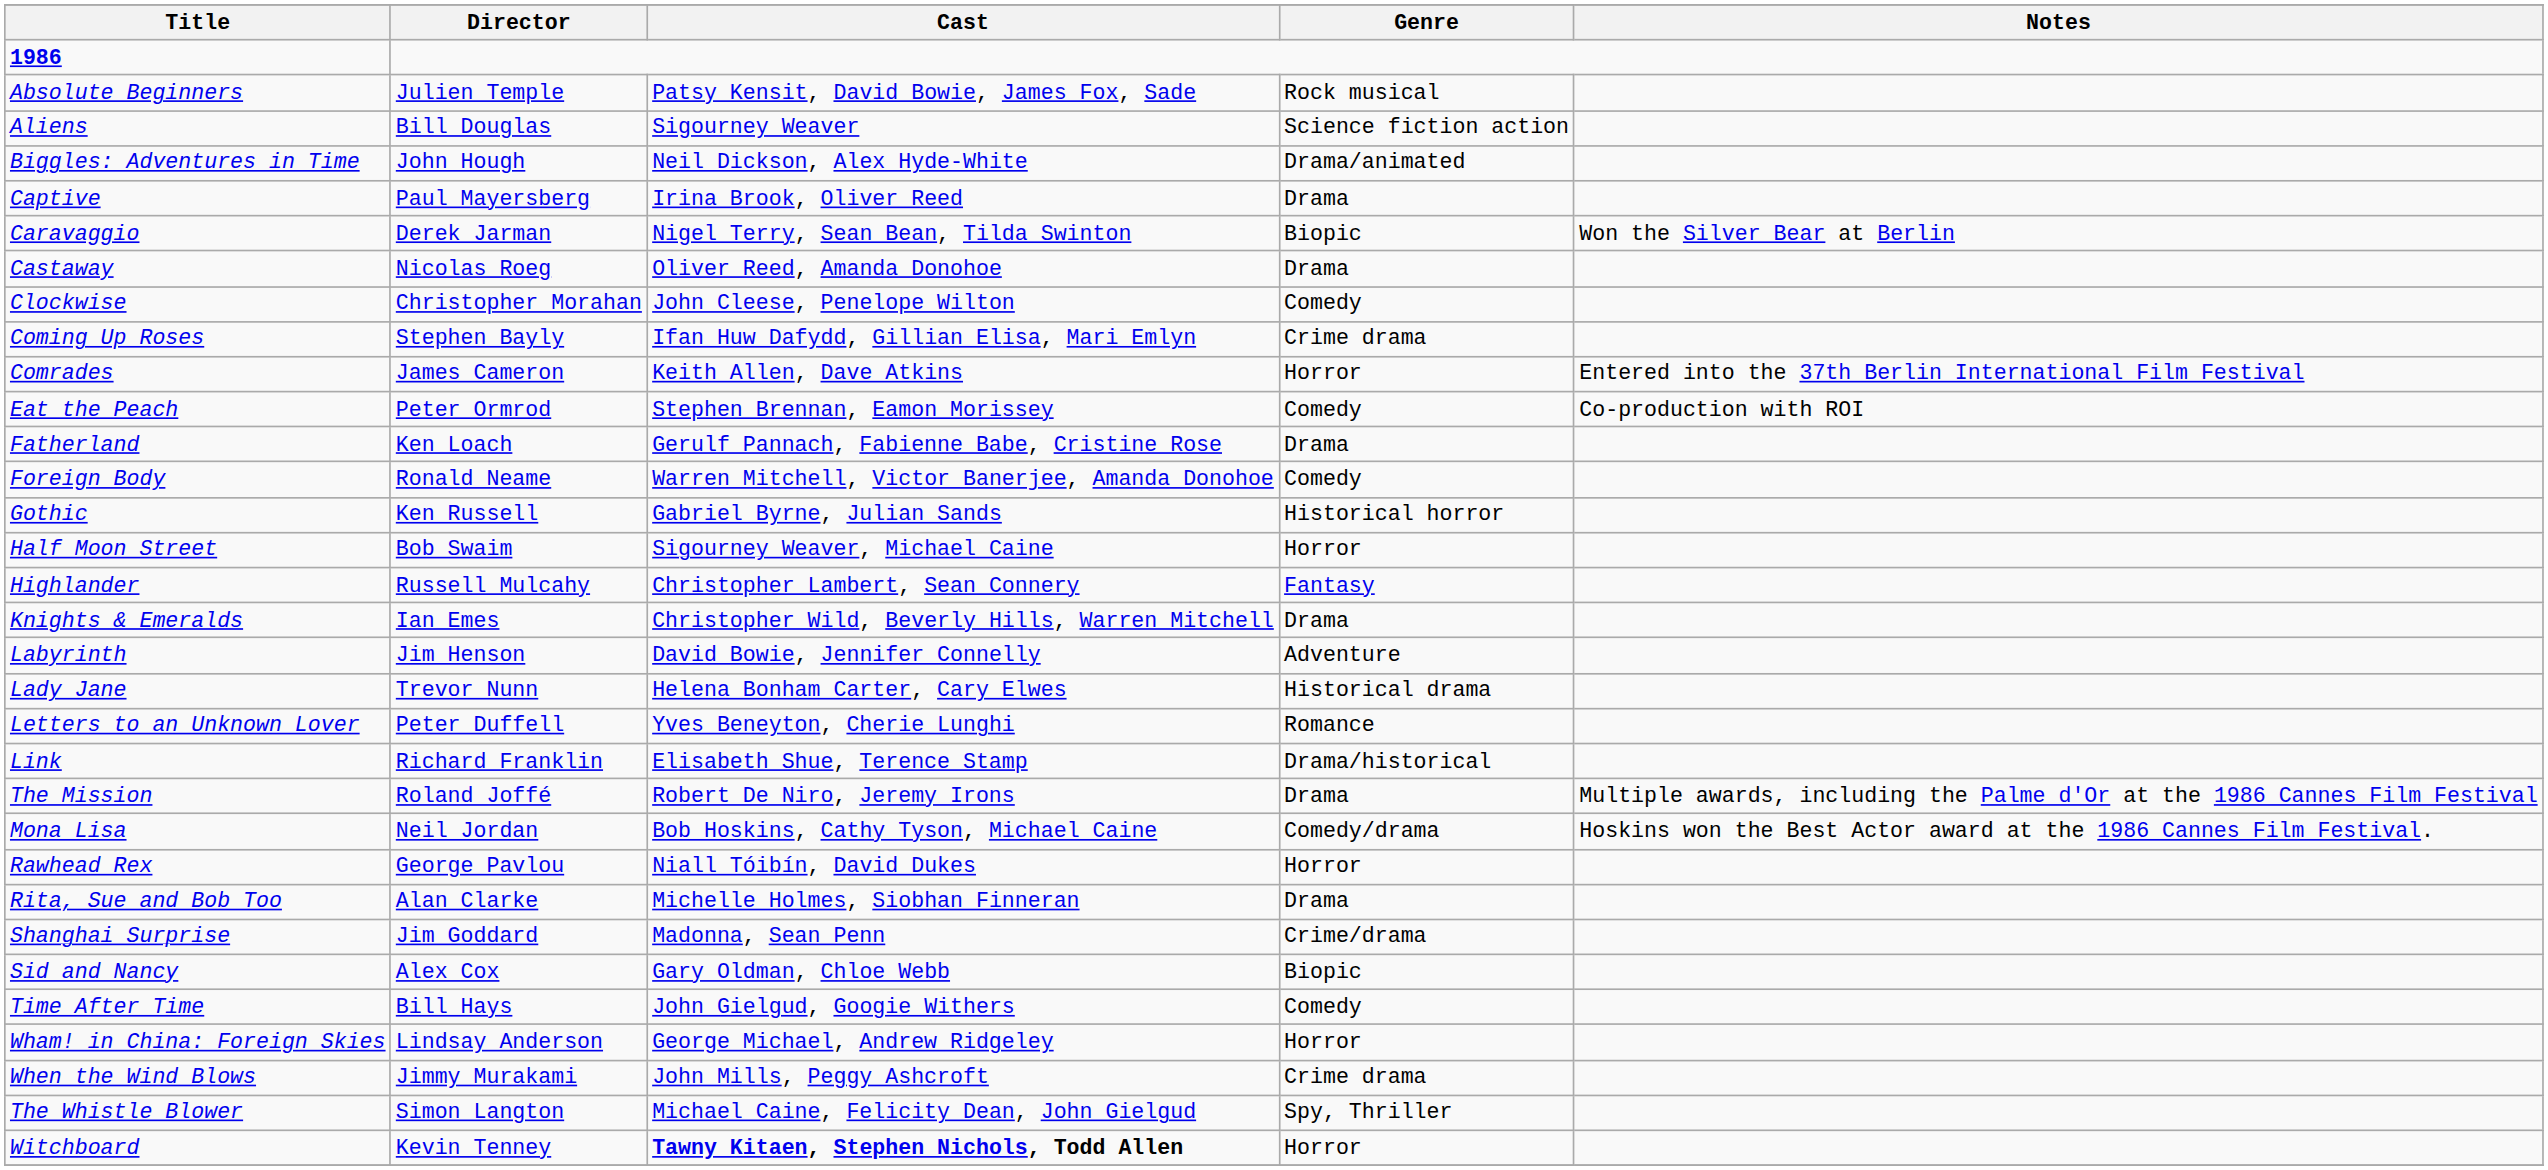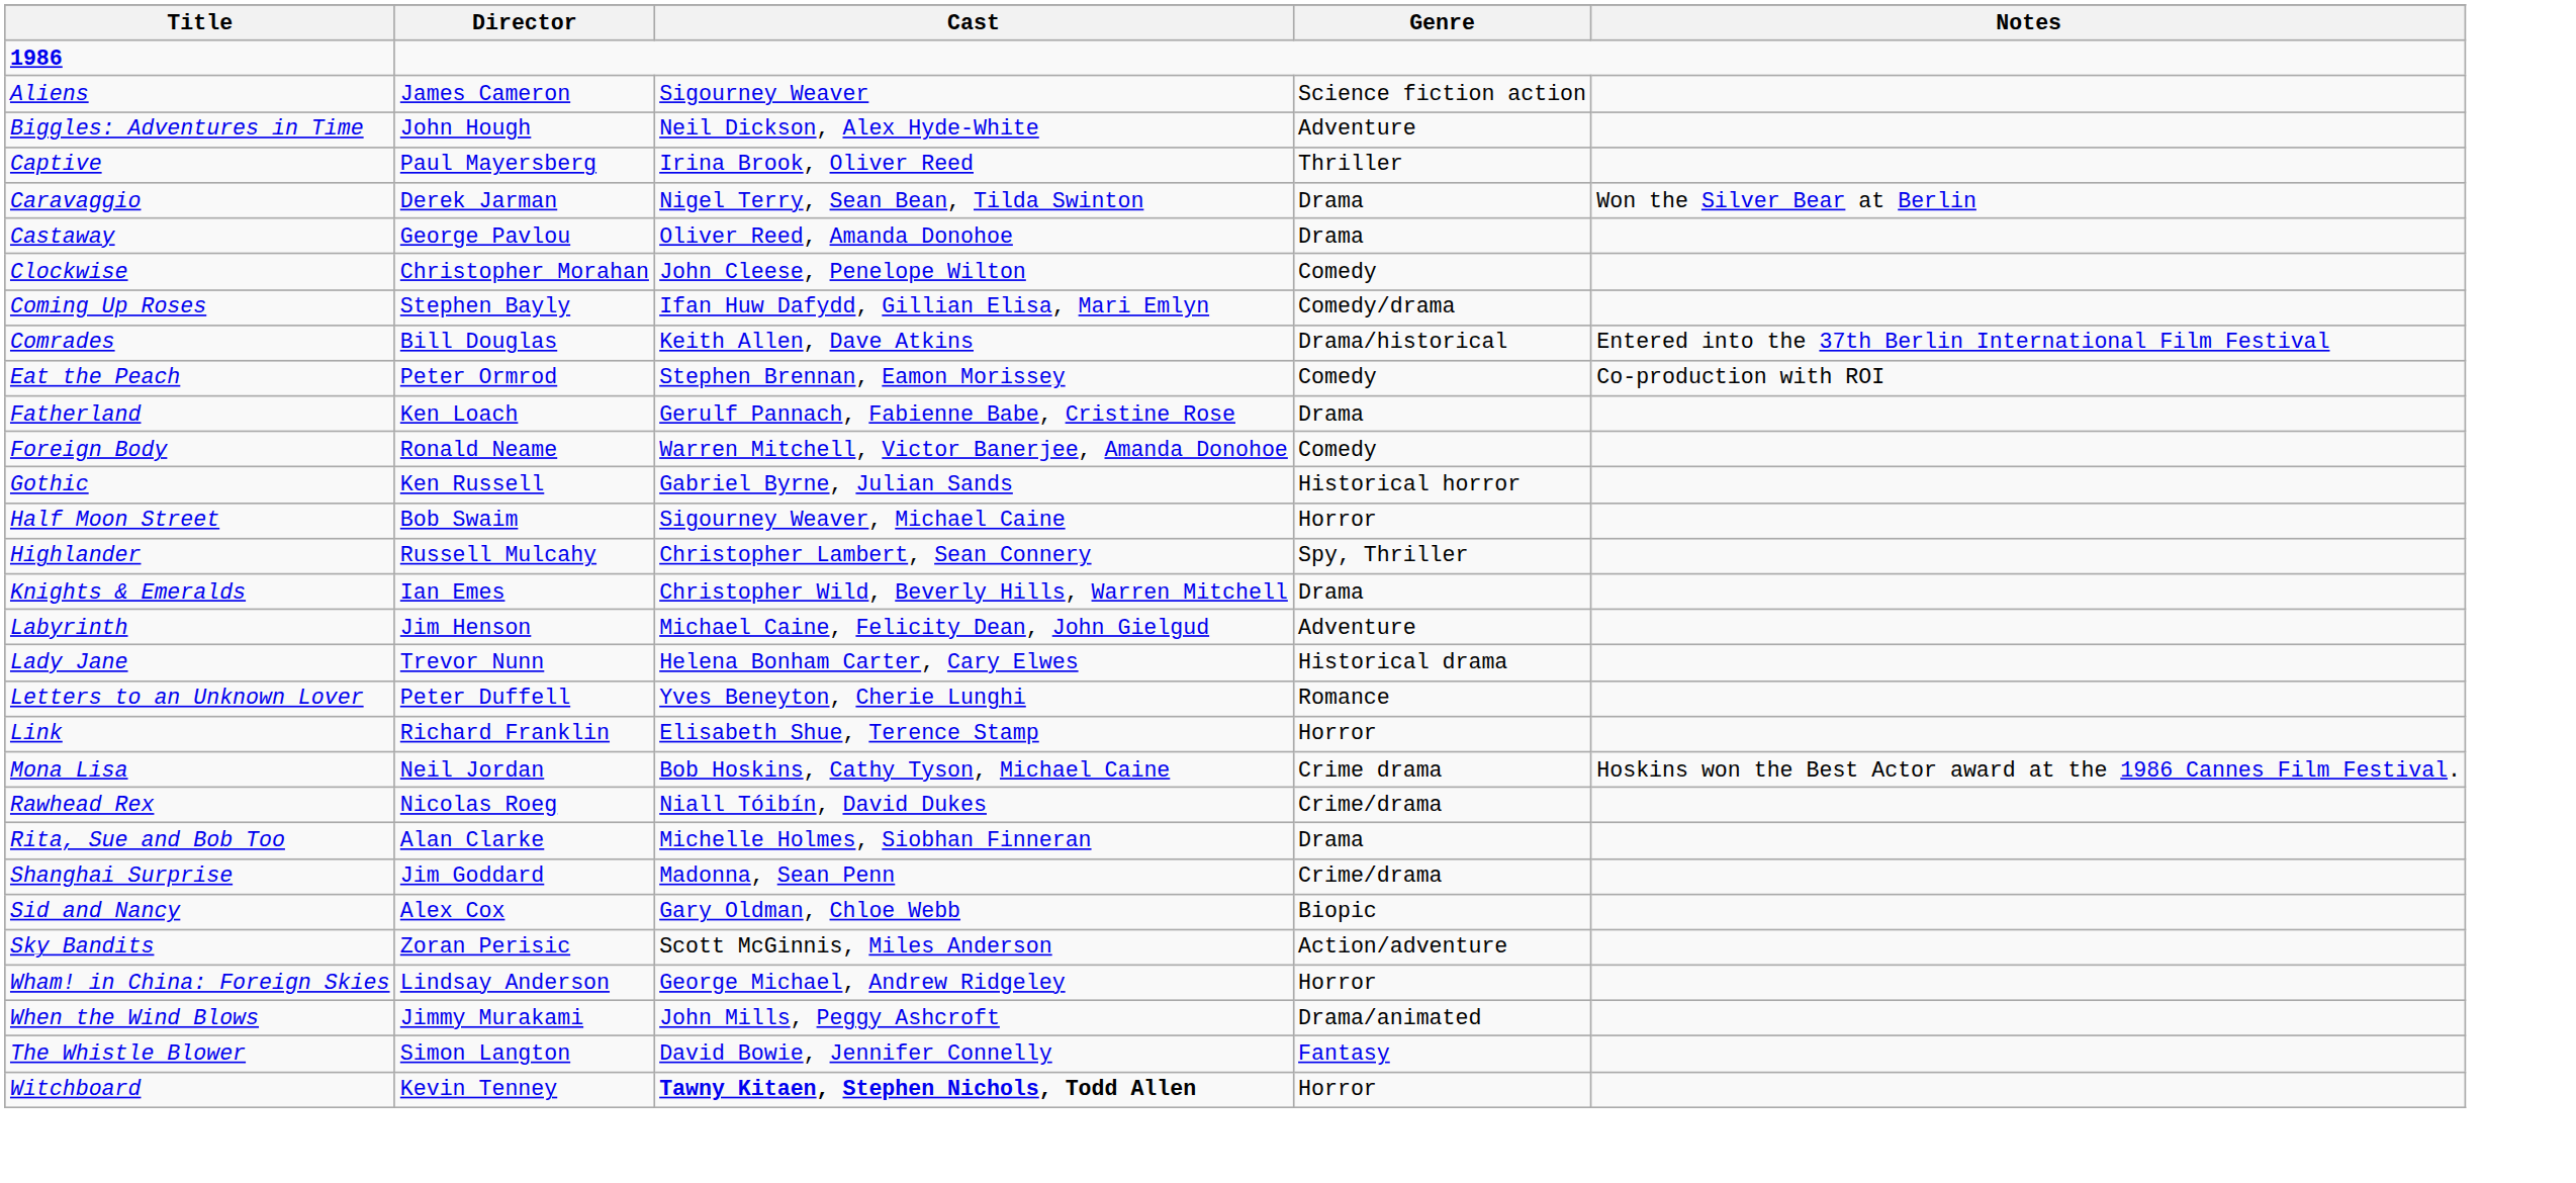- row: Absolute Beginners | Julien Temple | Patsy Kensit, David Bowie, James Fox, Sade | Rock musical
Aliens | Director: Bill Douglas -> James Cameron
Biggles: Adventures in Time | Genre: Drama/animated -> Adventure
Captive | Genre: Drama -> Thriller
Caravaggio | Genre: Biopic -> Drama
Castaway | Director: Nicolas Roeg -> George Pavlou
Coming Up Roses | Genre: Crime drama -> Comedy/drama
Comrades | Director: James Cameron -> Bill Douglas
Comrades | Genre: Horror -> Drama/historical
Highlander | Genre: Fantasy -> Spy, Thriller
Labyrinth | Cast: David Bowie, Jennifer Connelly -> Michael Caine, Felicity Dean, John Gielgud
Link | Genre: Drama/historical -> Horror
- row: The Mission | Roland Joffé | Robert De Niro, Jeremy Irons | Drama | Multiple awards, including the Palme d'Or at the 1986 Cannes Film Festival
Mona Lisa | Genre: Comedy/drama -> Crime drama
Rawhead Rex | Director: George Pavlou -> Nicolas Roeg
Rawhead Rex | Genre: Horror -> Crime/drama
+ row: Sky Bandits | Zoran Perisic | Scott McGinnis, Miles Anderson | Action/adventure
- row: Time After Time | Bill Hays | John Gielgud, Googie Withers | Comedy
When the Wind Blows | Genre: Crime drama -> Drama/animated
The Whistle Blower | Cast: Michael Caine, Felicity Dean, John Gielgud -> David Bowie, Jennifer Connelly
The Whistle Blower | Genre: Spy, Thriller -> Fantasy
